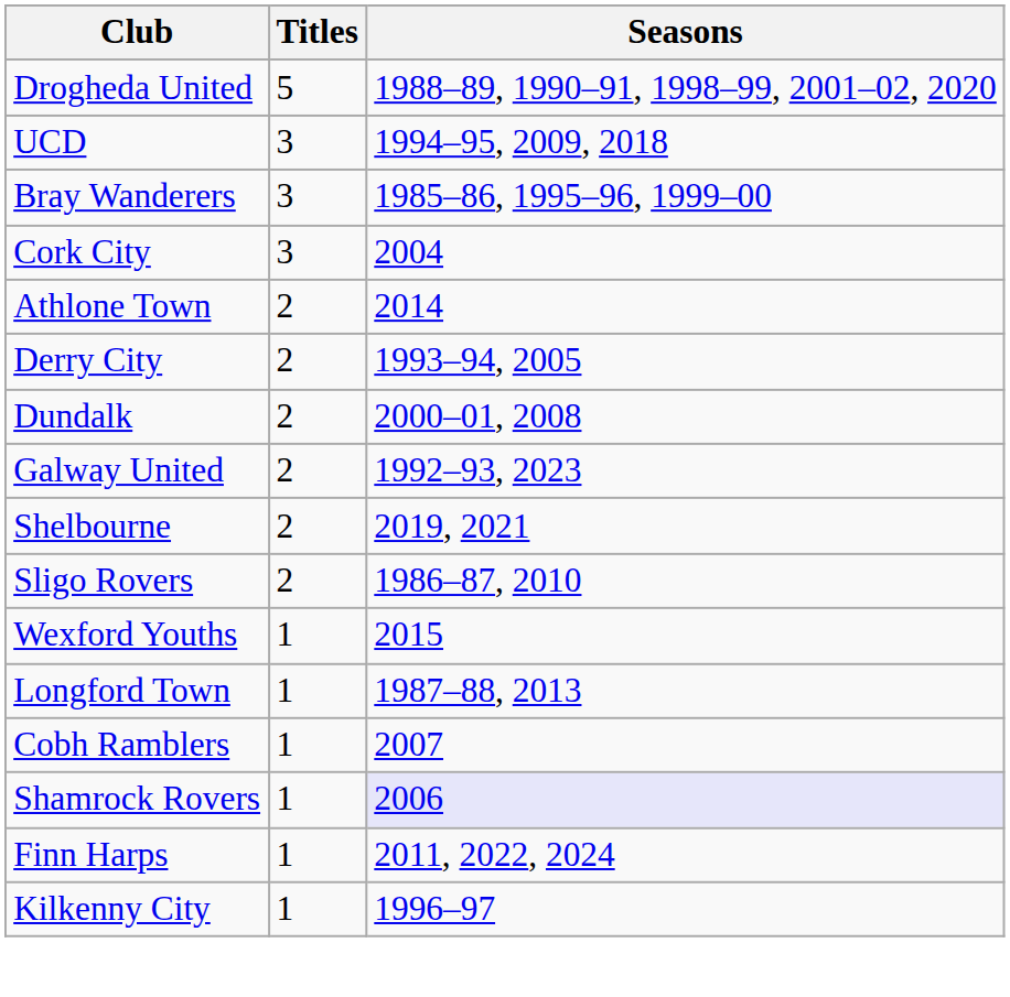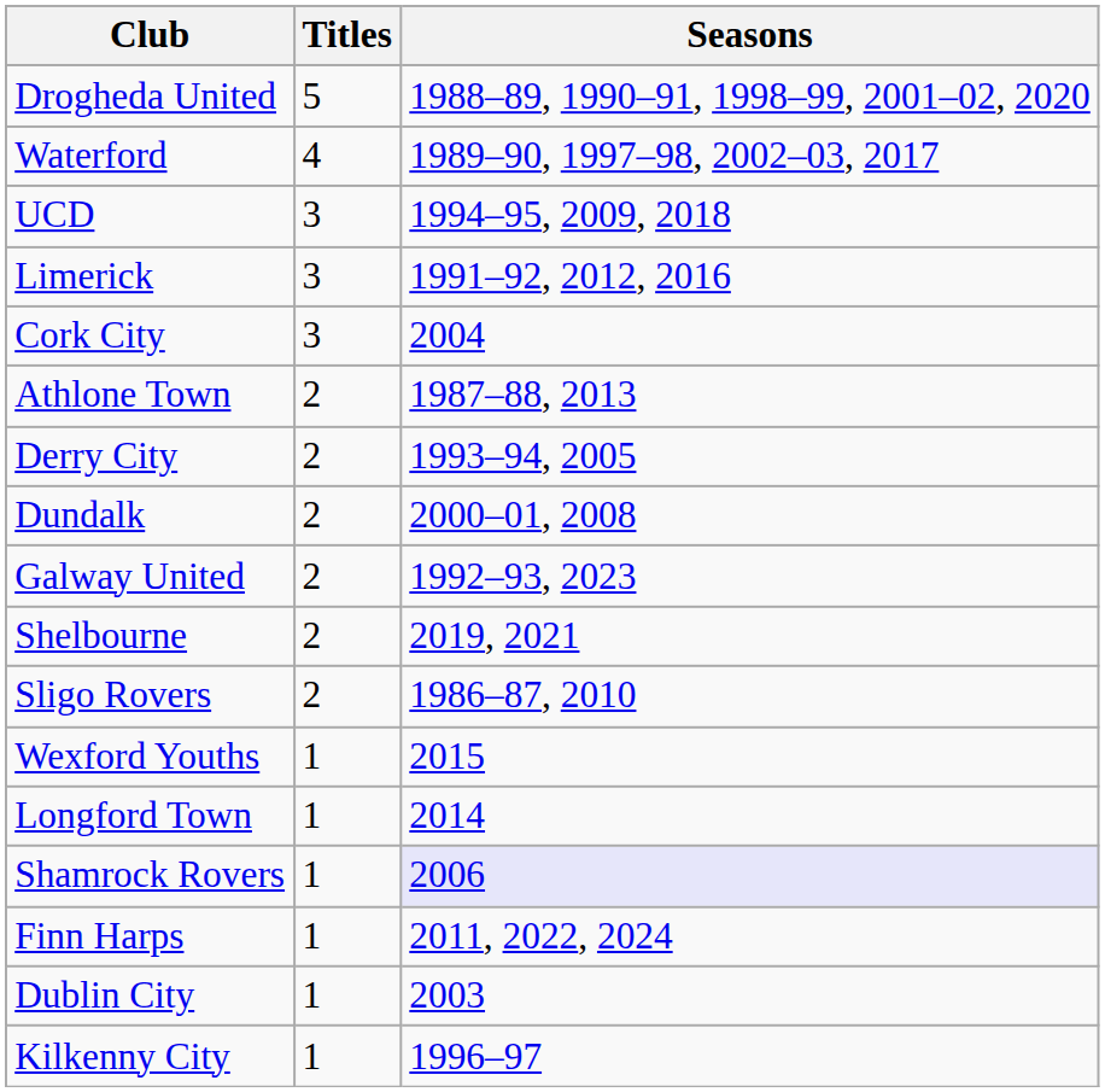+ row: Waterford | 4 | 1989–90, 1997–98, 2002–03, 2017
+ row: Limerick | 3 | 1991–92, 2012, 2016
- row: Bray Wanderers | 3 | 1985–86, 1995–96, 1999–00
Athlone Town | Seasons: 2014 -> 1987–88, 2013
Longford Town | Seasons: 1987–88, 2013 -> 2014
- row: Cobh Ramblers | 1 | 2007
+ row: Dublin City | 1 | 2003
